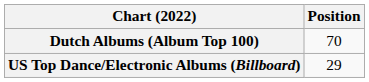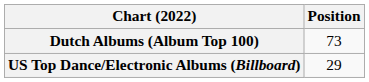Dutch Albums (Album Top 100) | Position: 70 -> 73
